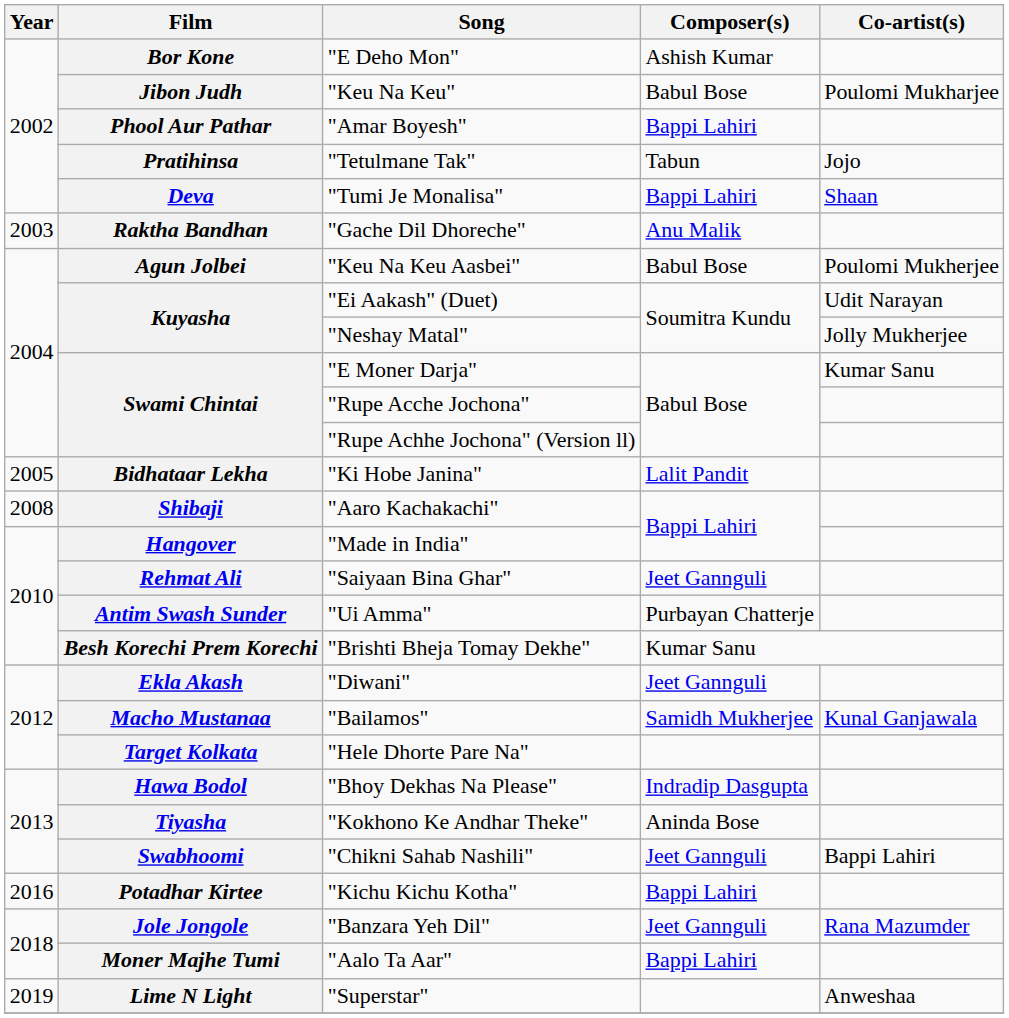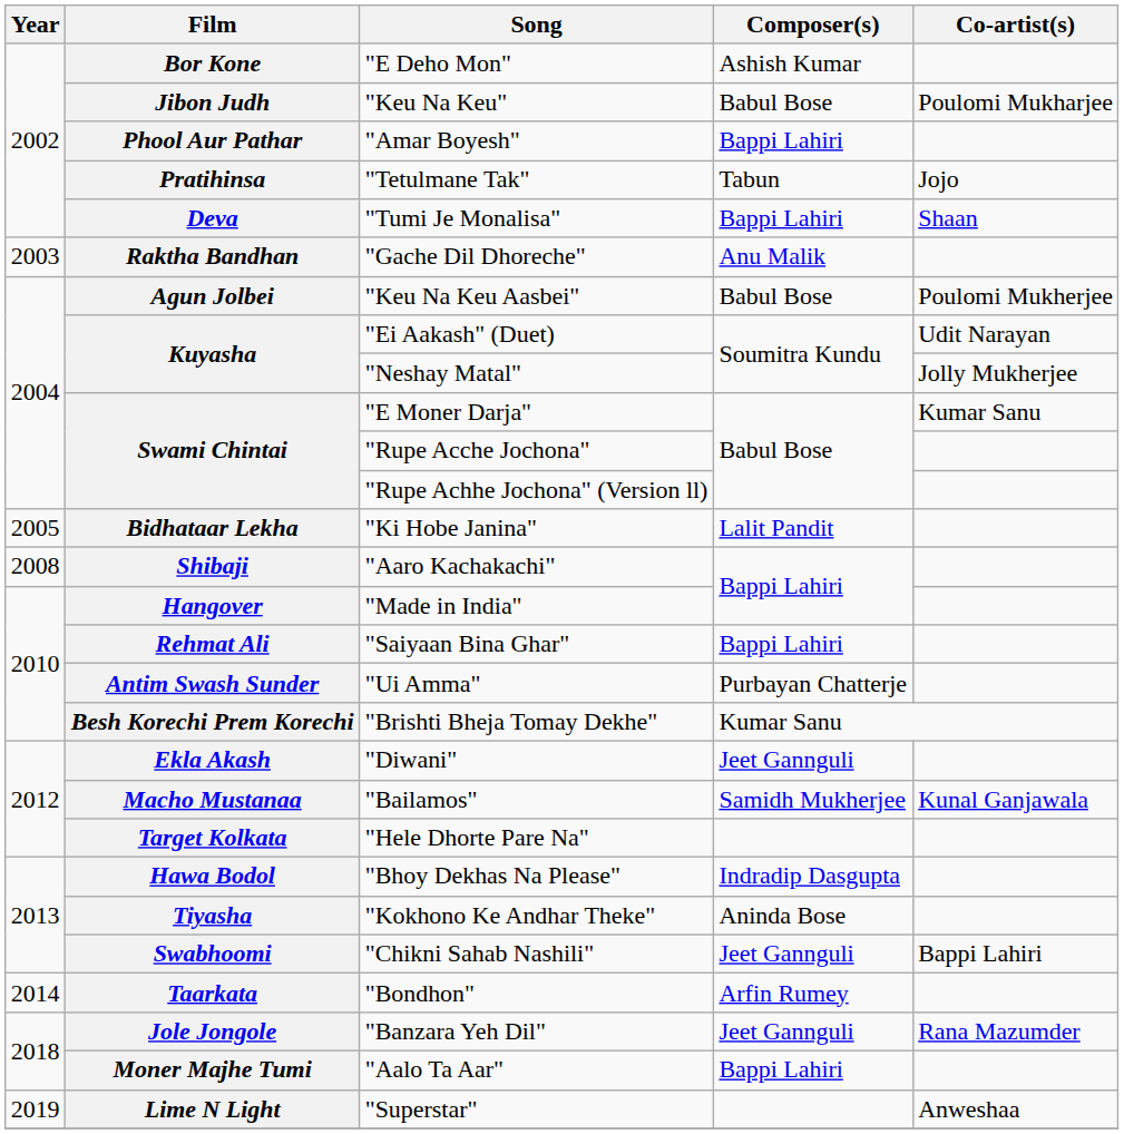"Saiyaan Bina Ghar" | Composer(s): Jeet Gannguli -> Bappi Lahiri
+ row: 2014 | Taarkata | "Bondhon" | Arfin Rumey
- row: 2016 | Potadhar Kirtee | "Kichu Kichu Kotha" | Bappi Lahiri
